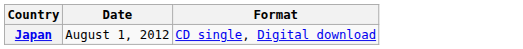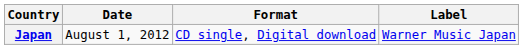+ column: Label | Warner Music Japan
